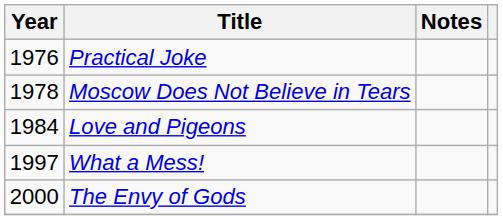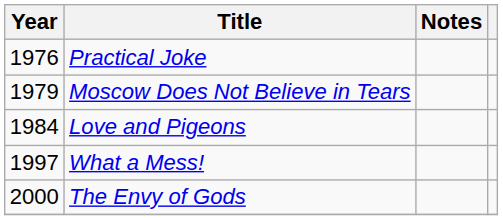Moscow Does Not Believe in Tears | Year: 1978 -> 1979
